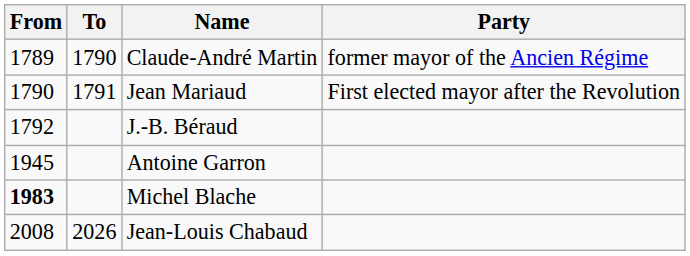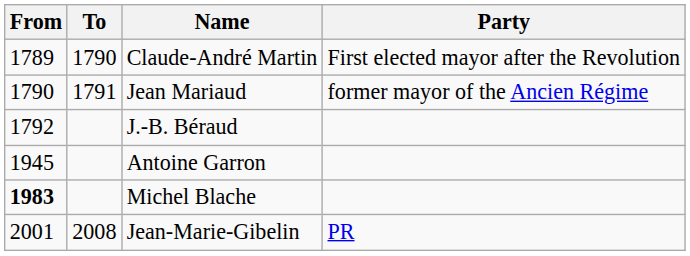Claude-André Martin | Party: former mayor of the Ancien Régime -> First elected mayor after the Revolution
Jean Mariaud | Party: First elected mayor after the Revolution -> former mayor of the Ancien Régime
+ row: 2001 | 2008 | Jean-Marie-Gibelin | PR
- row: 2008 | 2026 | Jean-Louis Chabaud
